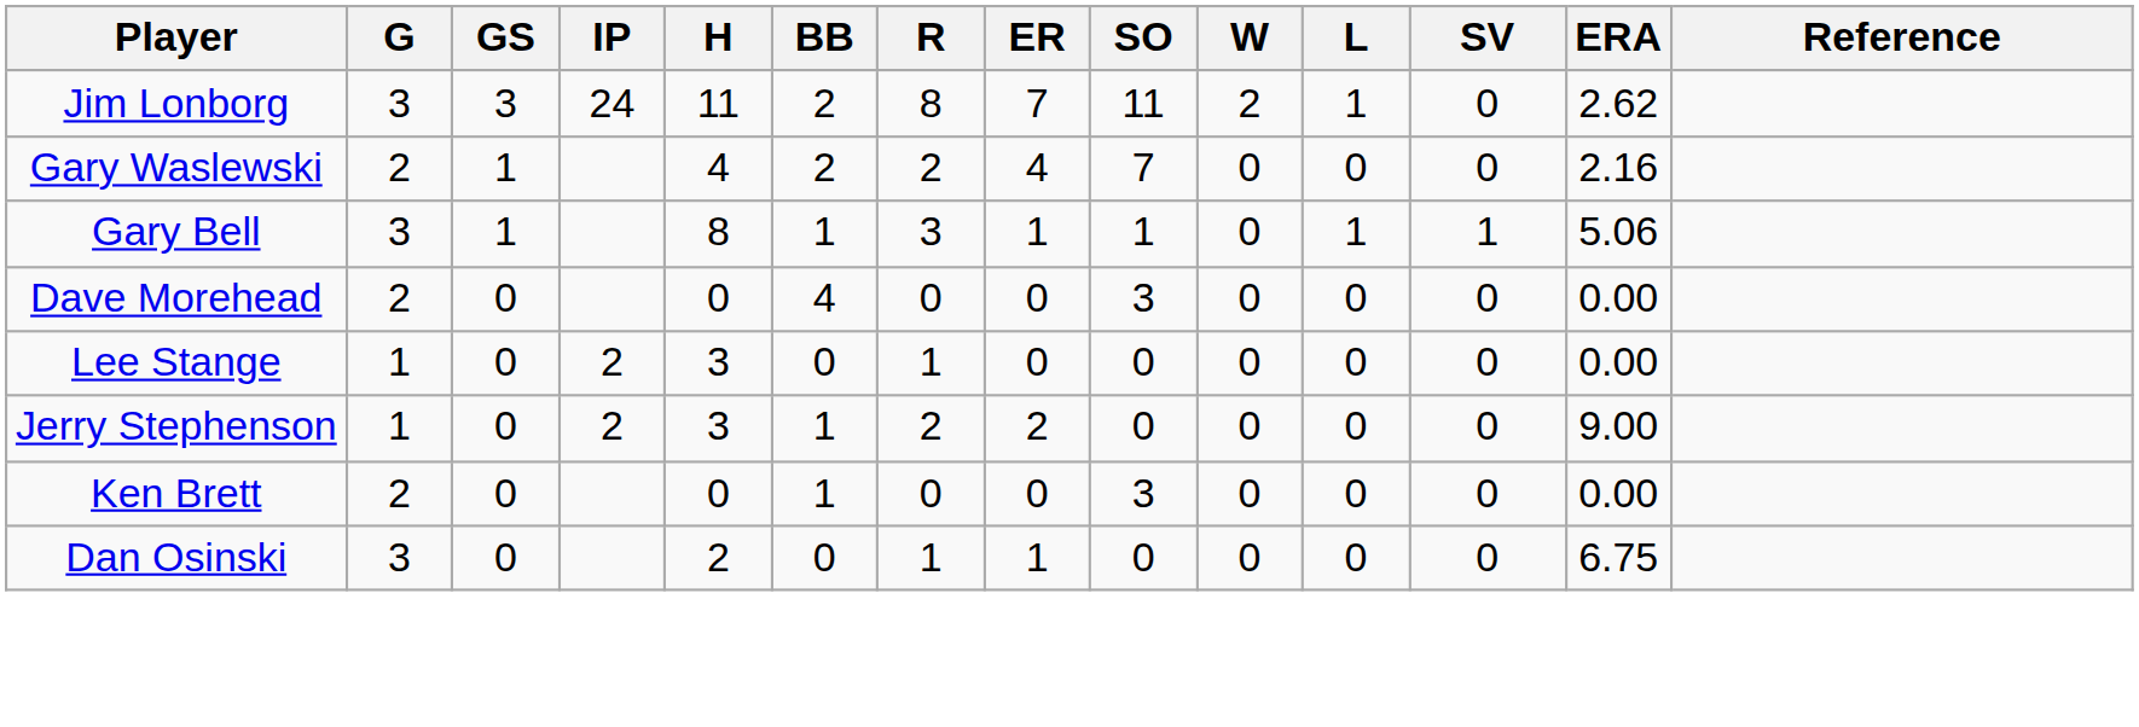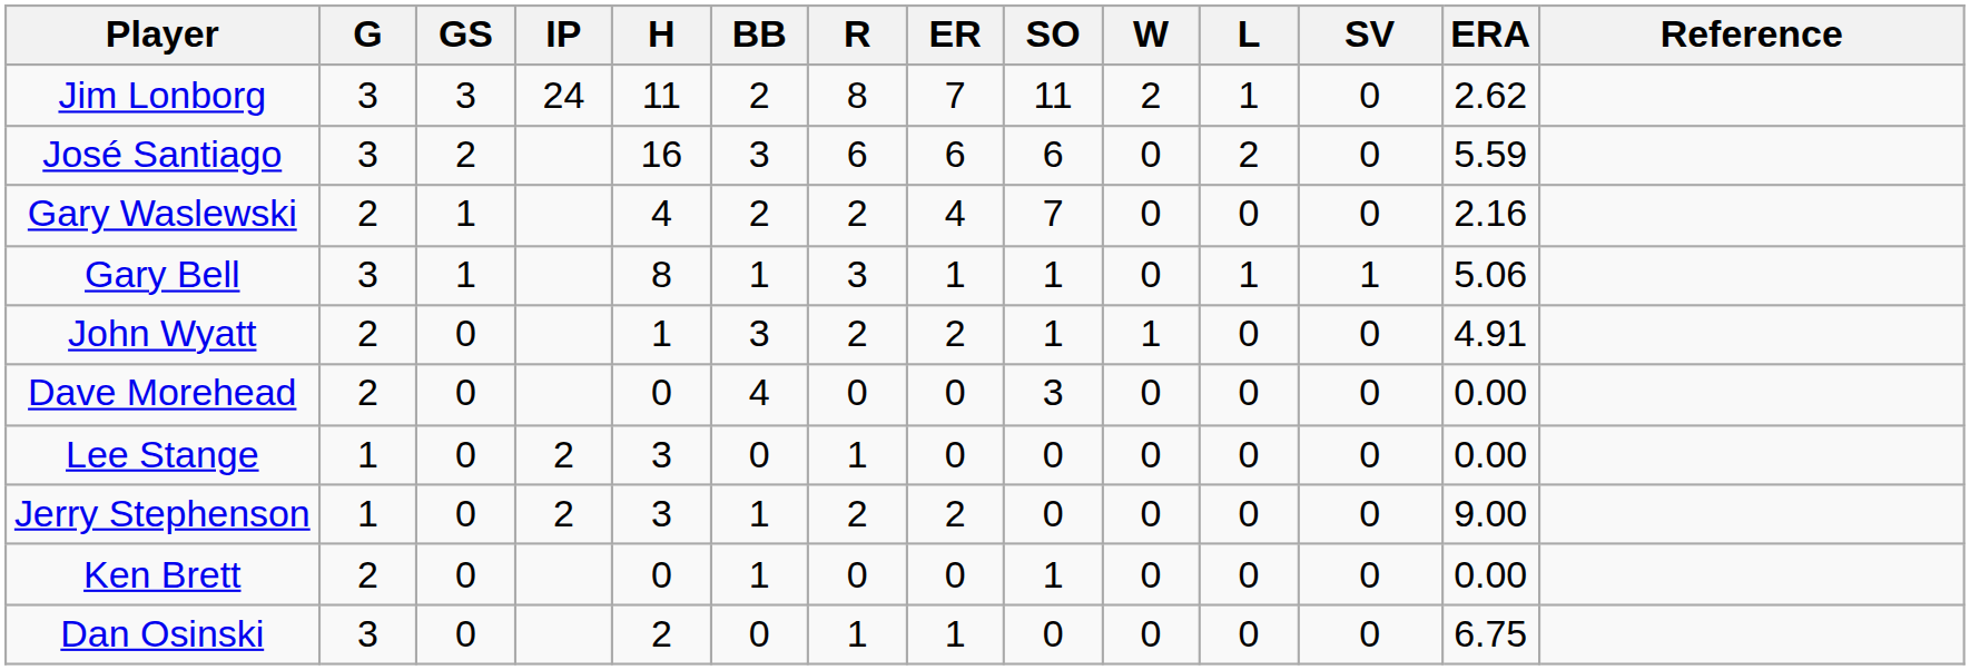+ row: José Santiago | 3 | 2 | 16 | 3 | 6 | 6 | 6 | 0 | 2 | 0 | 5.59
+ row: John Wyatt | 2 | 0 | 1 | 3 | 2 | 2 | 1 | 1 | 0 | 0 | 4.91
Ken Brett | SO: 3 -> 1
